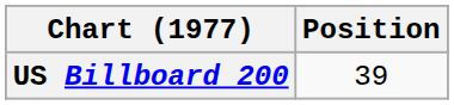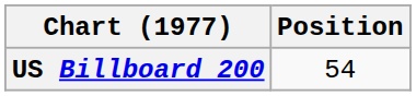US Billboard 200 | Position: 39 -> 54
